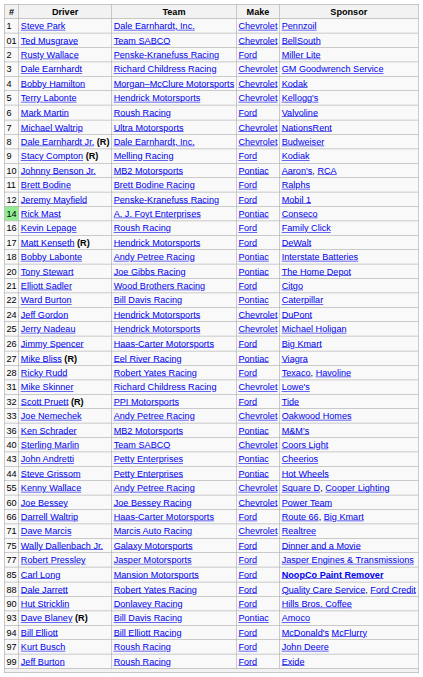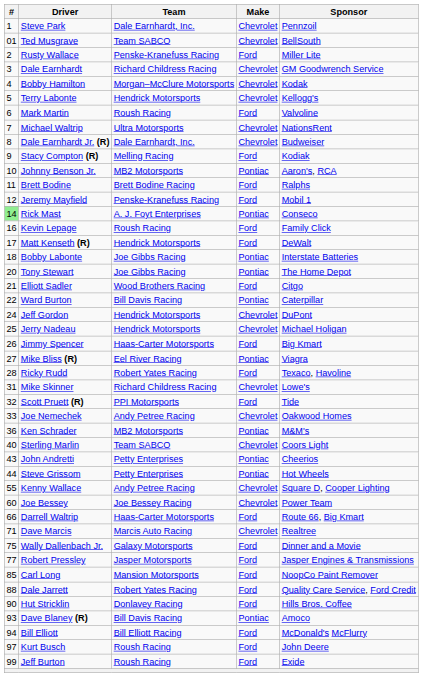Bobby Labonte | Team: Andy Petree Racing -> Joe Gibbs Racing
Carl Long | Sponsor: bold -> normal
